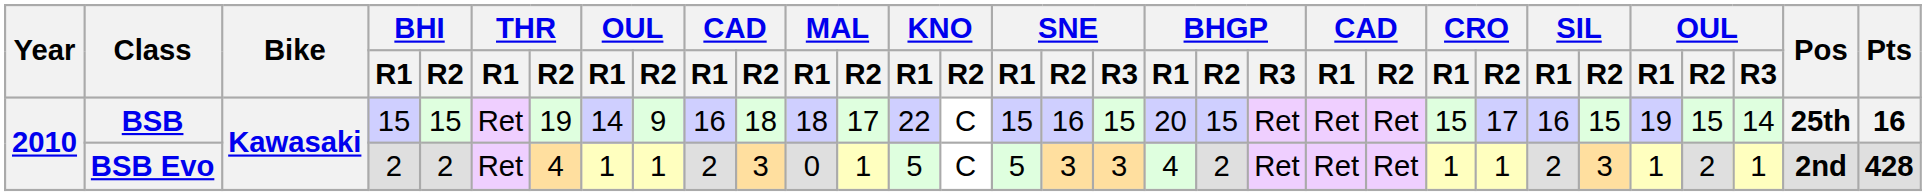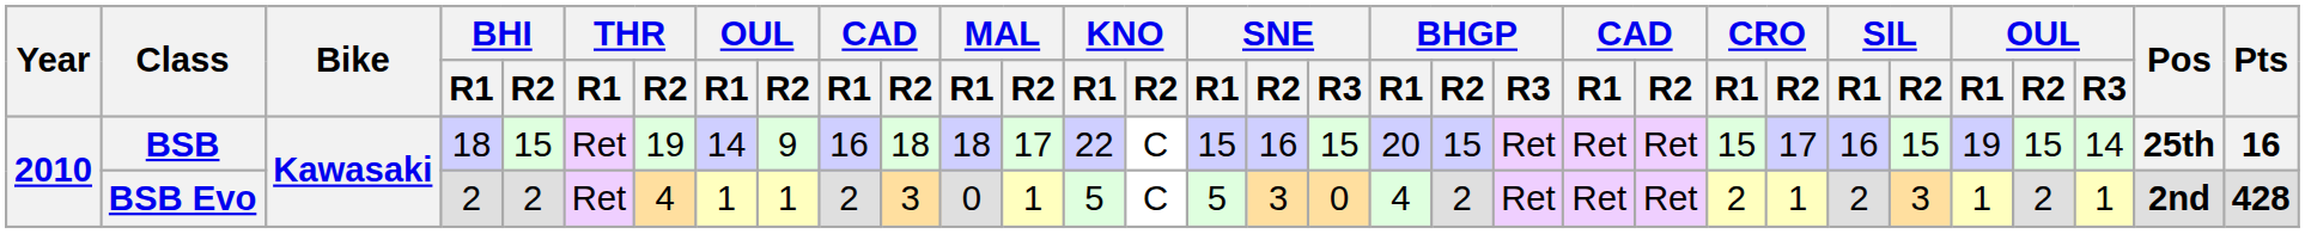BSB | BHI / R1: 15 -> 18
BSB Evo | SNE / R3: 3 -> 0
BSB Evo | CRO / R1: 1 -> 2
